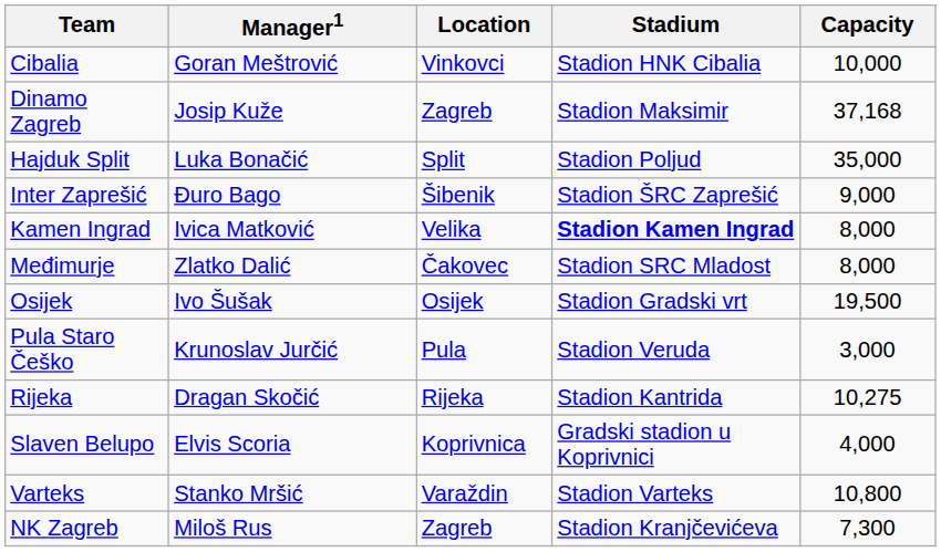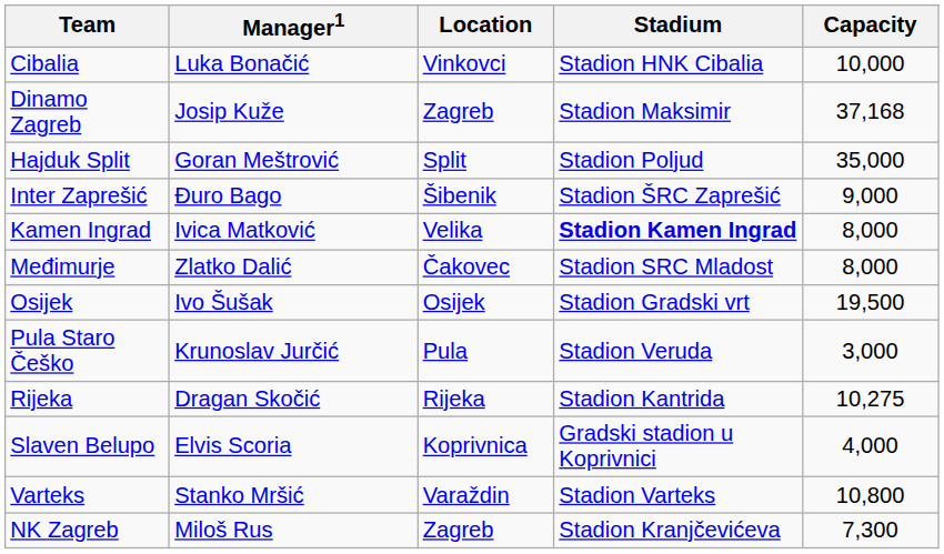Cibalia | Manager1: Goran Meštrović -> Luka Bonačić
Hajduk Split | Manager1: Luka Bonačić -> Goran Meštrović
